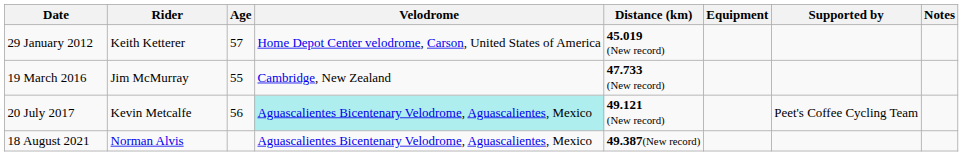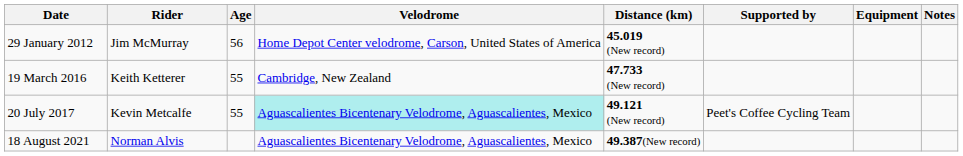columns swapped: Supported by <-> Equipment
29 January 2012 | Rider: Keith Ketterer -> Jim McMurray
29 January 2012 | Age: 57 -> 56
19 March 2016 | Rider: Jim McMurray -> Keith Ketterer
20 July 2017 | Age: 56 -> 55
